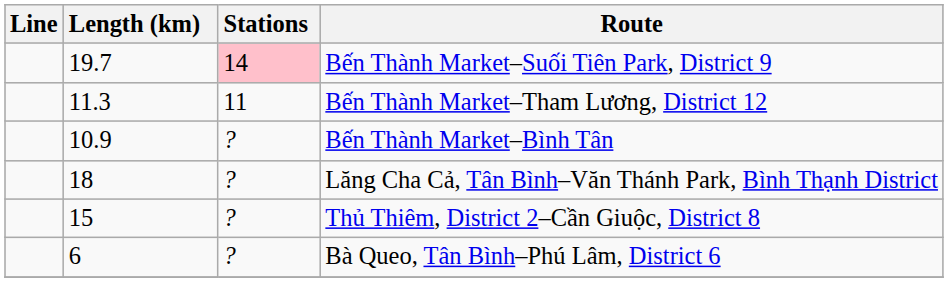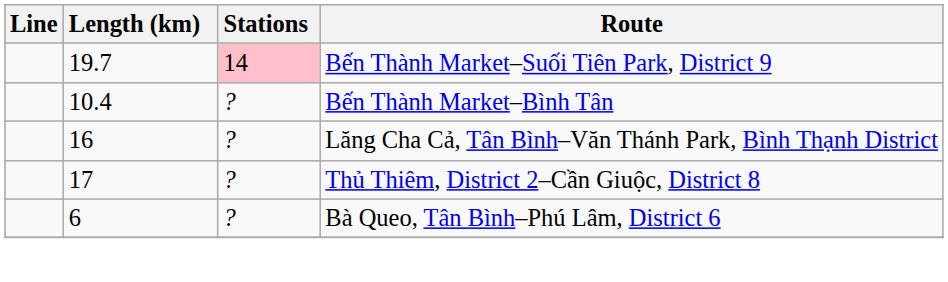- row: 11.3 | 11 | Bến Thành Market–Tham Lương, District 12
Bến Thành Market–Bình Tân | Length (km): 10.9 -> 10.4
Lăng Cha Cả, Tân Bình–Văn Thánh Park, Bình Thạnh District | Length (km): 18 -> 16
Thủ Thiêm, District 2–Cần Giuộc, District 8 | Length (km): 15 -> 17
